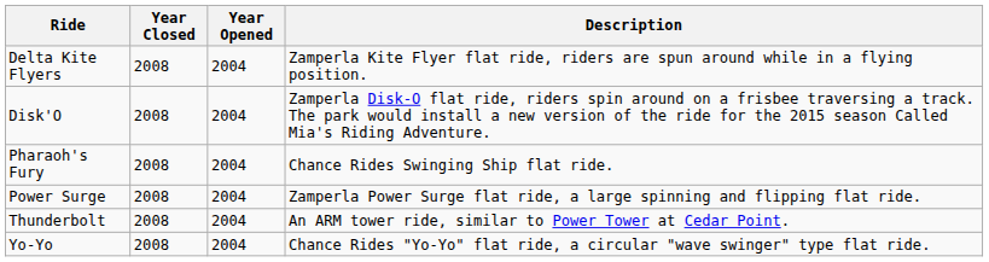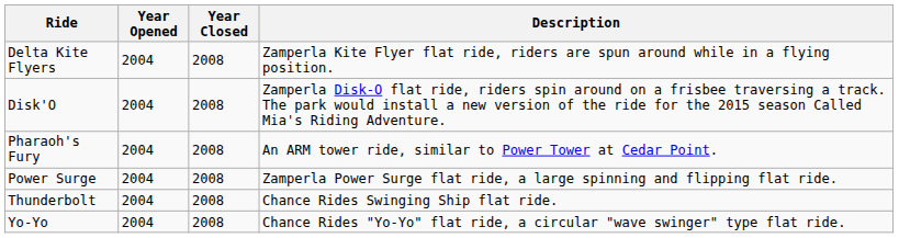columns swapped: Year Opened <-> Year Closed
Pharaoh's Fury | Description: Chance Rides Swinging Ship flat ride. -> An ARM tower ride, similar to Power Tower at Cedar Point.
Thunderbolt | Description: An ARM tower ride, similar to Power Tower at Cedar Point. -> Chance Rides Swinging Ship flat ride.
